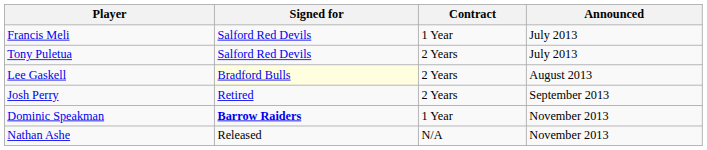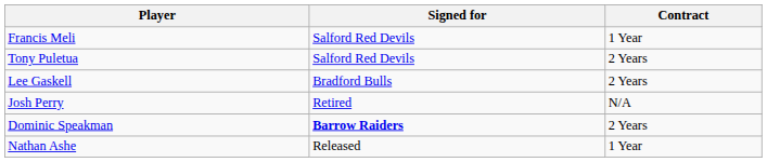- column: Announced | July 2013 | July 2013 | August 2013 | September 2013 | November 2013 | November 2013
Lee Gaskell | Signed for: lightyellow background -> no background
Josh Perry | Contract: 2 Years -> N/A
Dominic Speakman | Contract: 1 Year -> 2 Years
Nathan Ashe | Contract: N/A -> 1 Year
